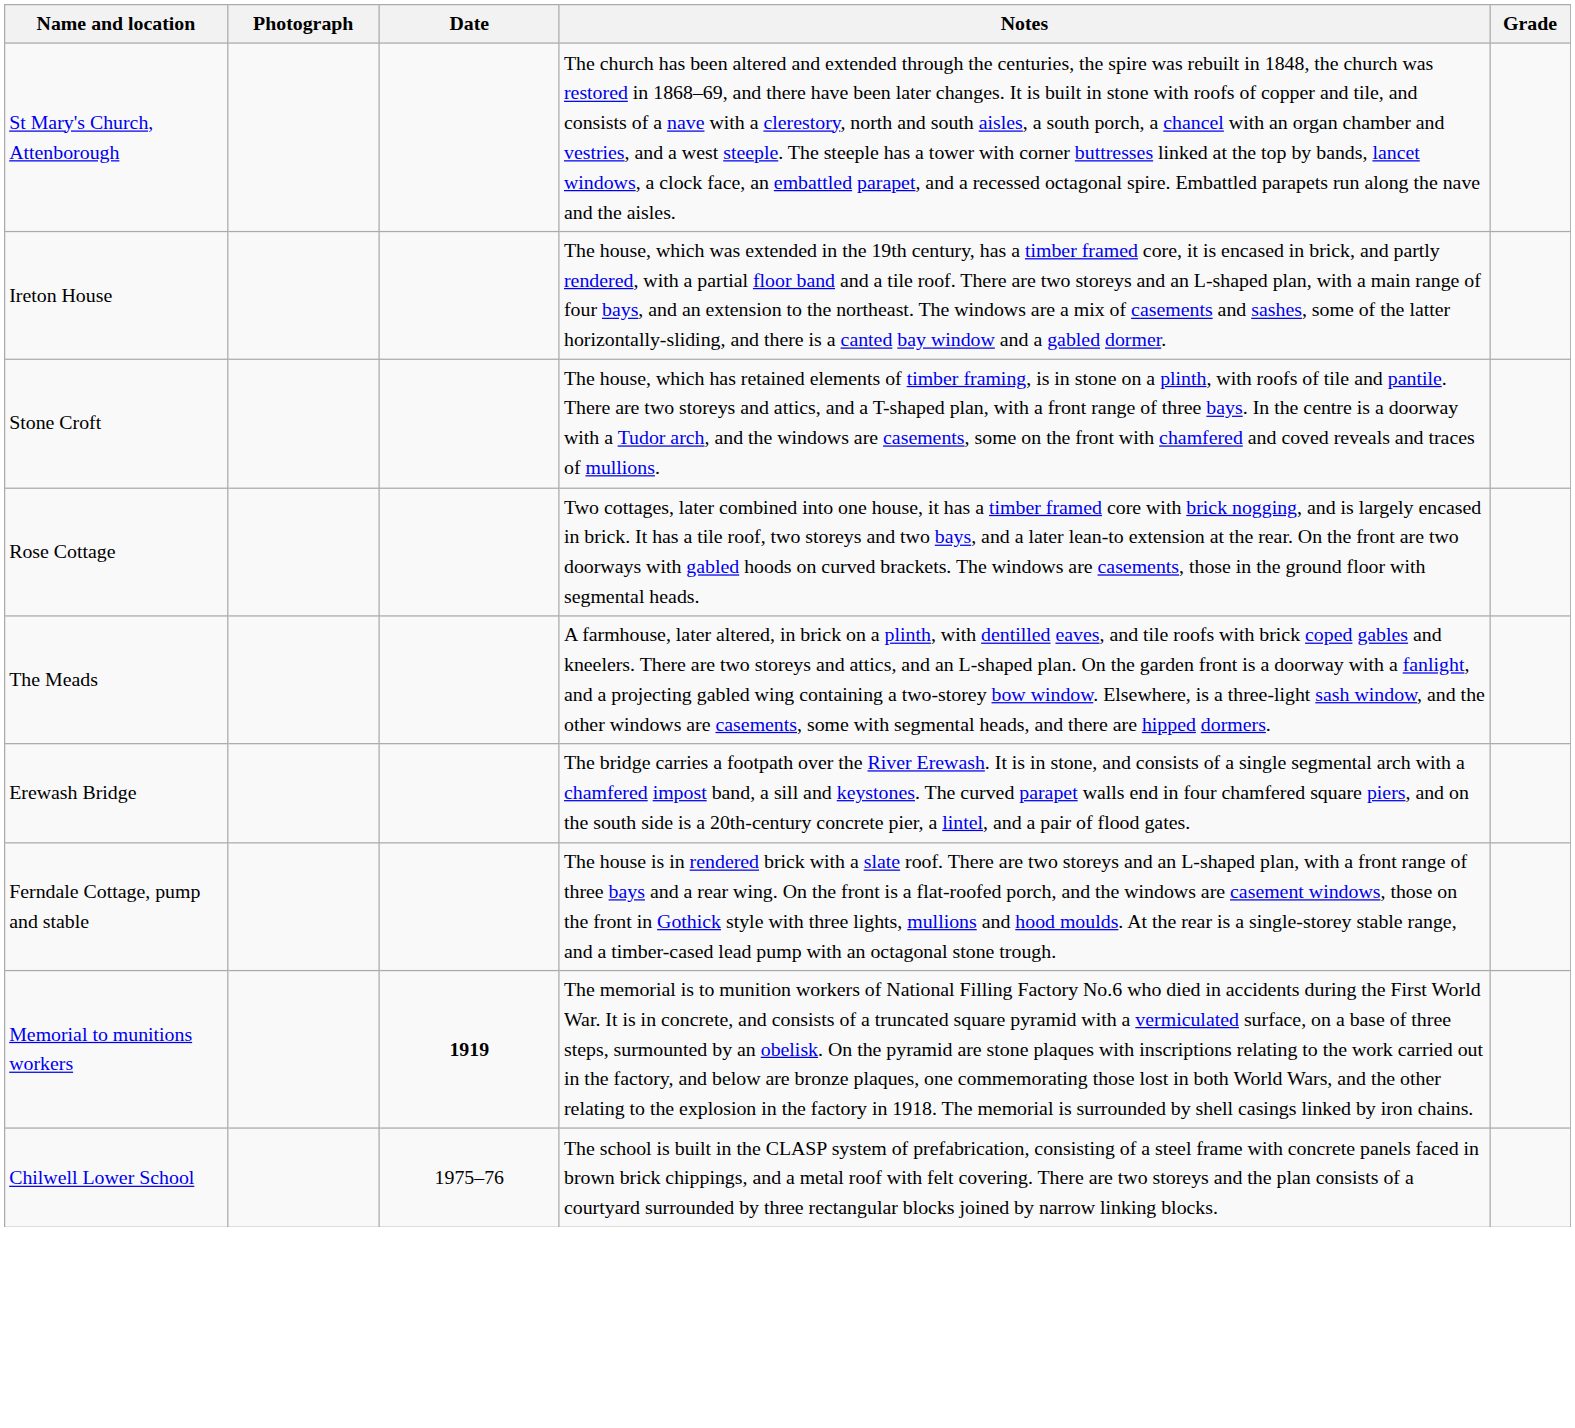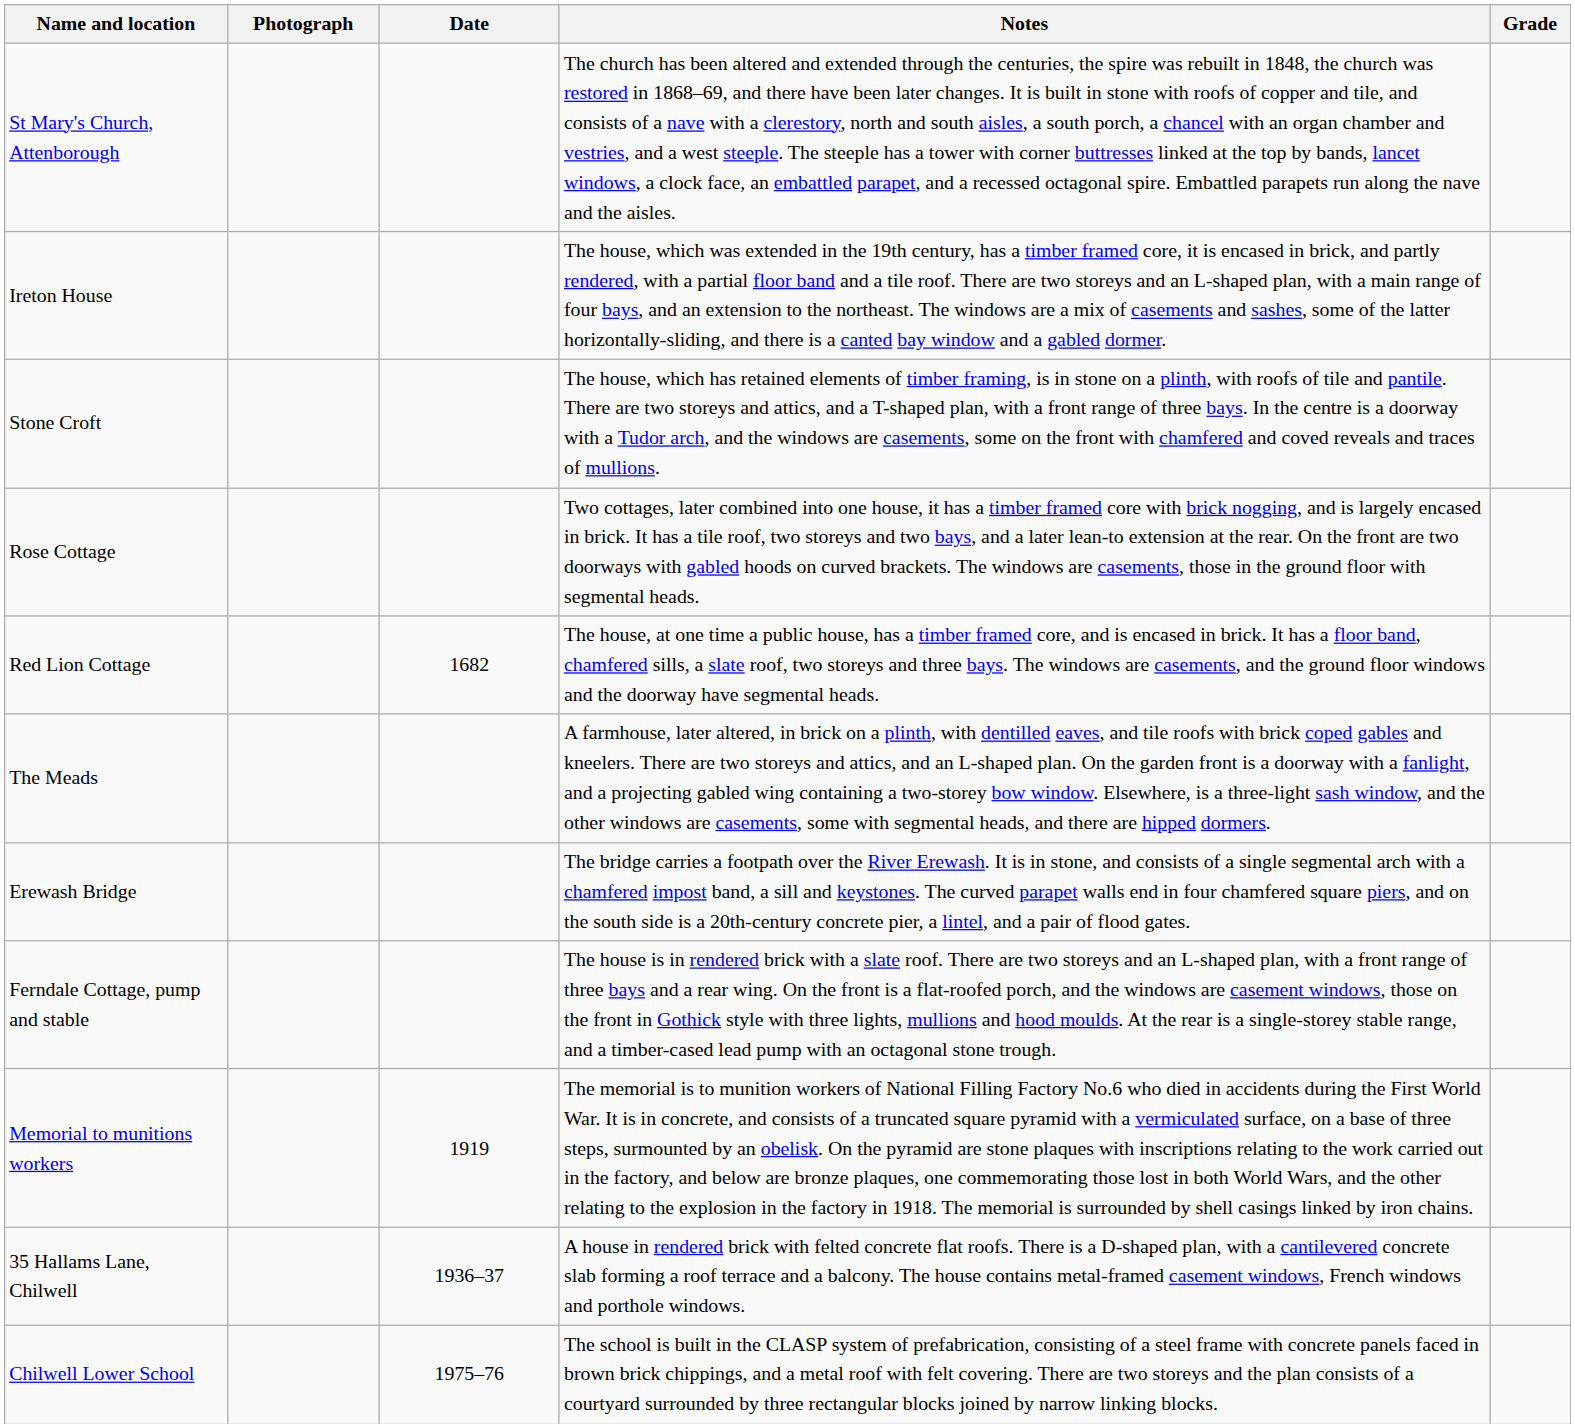+ row: Red Lion Cottage | 1682 | The house, at one time a public house, has a timber framed core, and is encased in brick. It has a floor band, chamfered sills, a slate roof, two storeys and three bays. The windows are casements, and the ground floor windows and the doorway have segmental heads.
Memorial to munitions workers | Date: bold -> normal
+ row: 35 Hallams Lane, Chilwell | 1936–37 | A house in rendered brick with felted concrete flat roofs. There is a D-shaped plan, with a cantilevered concrete slab forming a roof terrace and a balcony. The house contains metal-framed casement windows, French windows and porthole windows.
